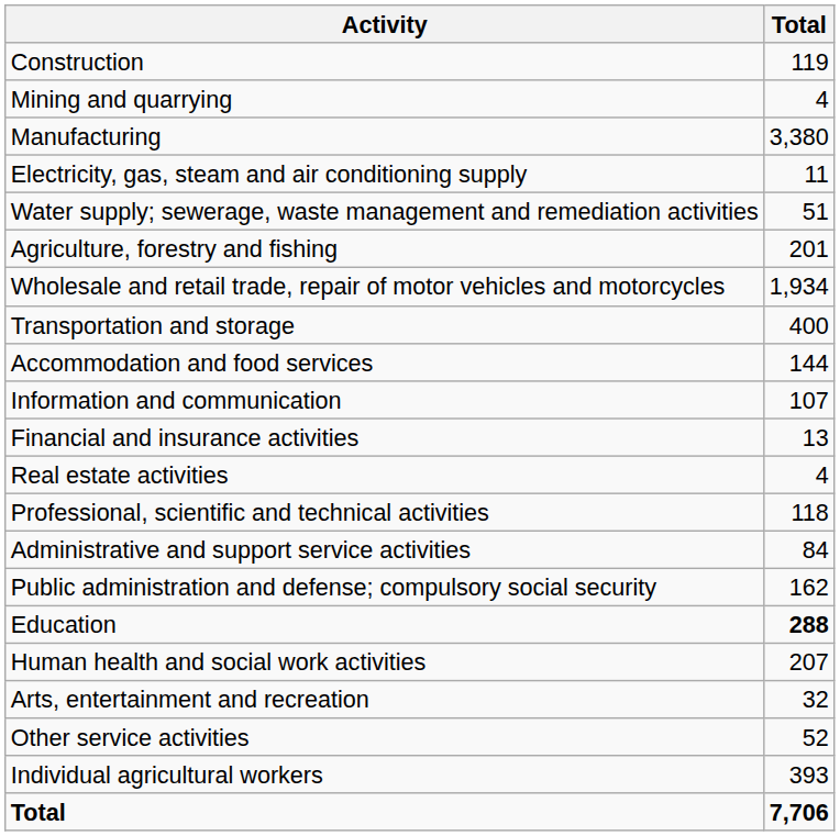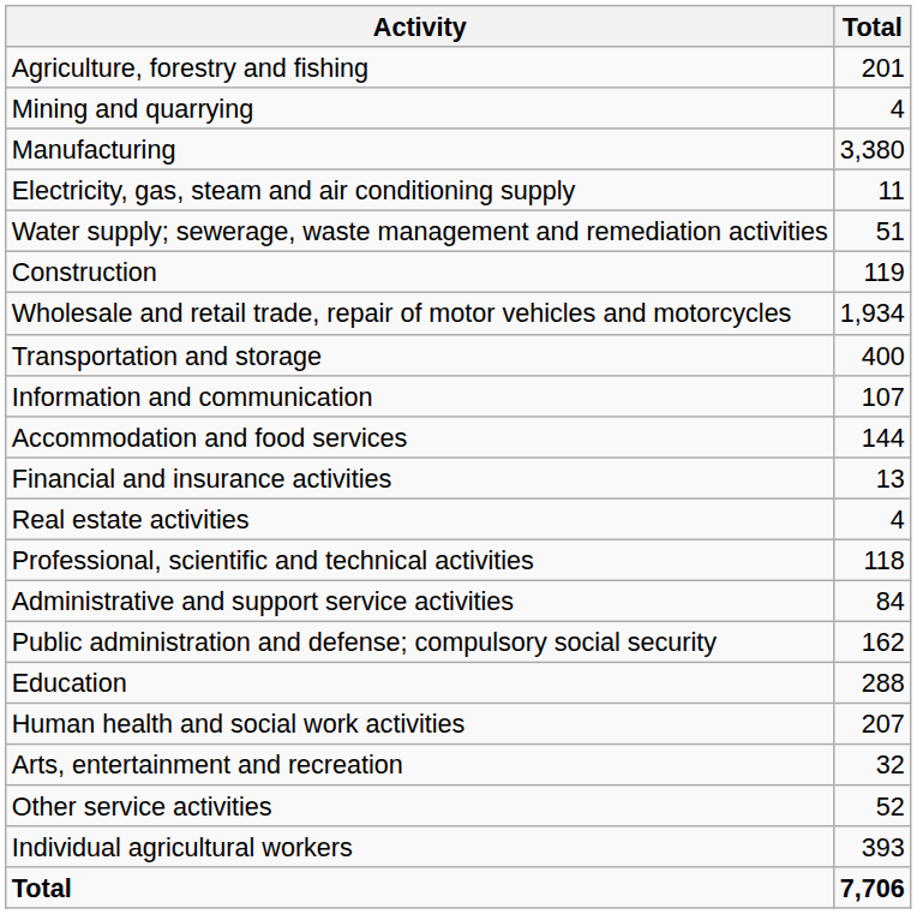rows swapped: Agriculture, forestry and fishing <-> Construction
rows swapped: Accommodation and food services <-> Information and communication
Education | Total: bold -> normal
